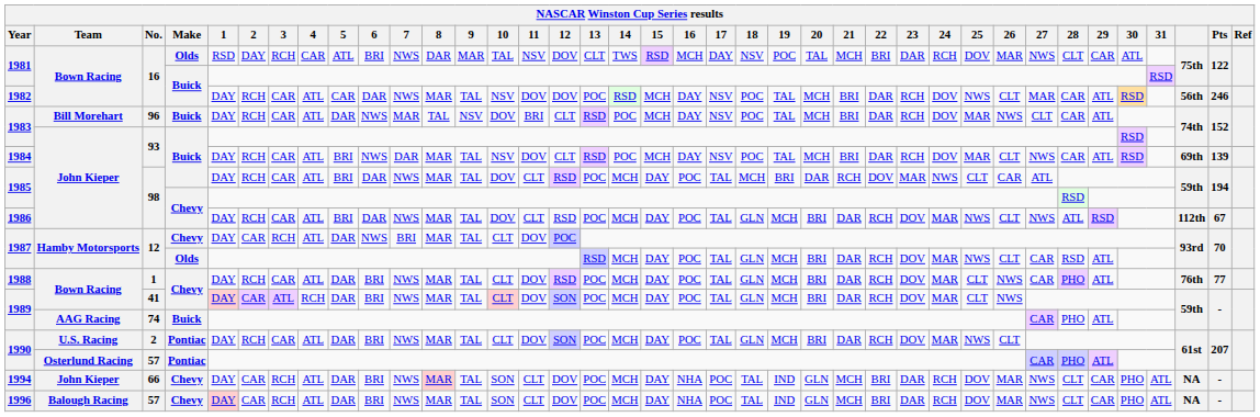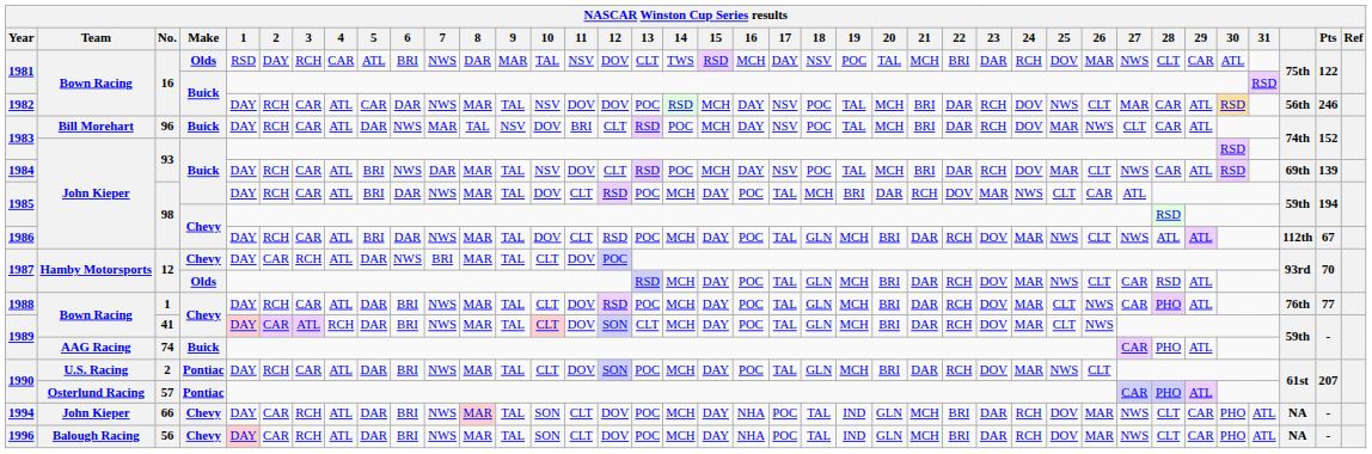1986 | 29: RSD -> ATL
1989 / Chevy | 13: POC -> CLT
1996 | No.: 57 -> 56
